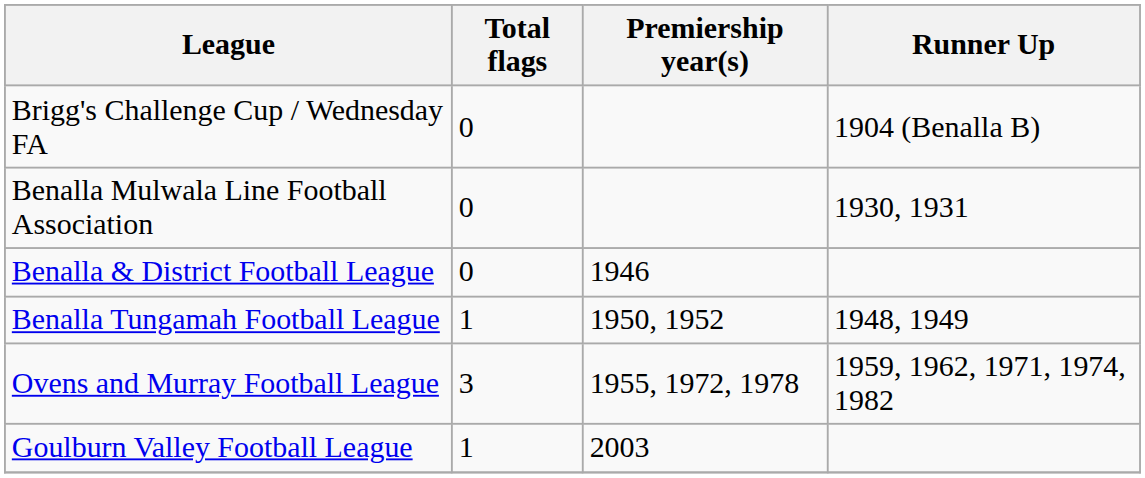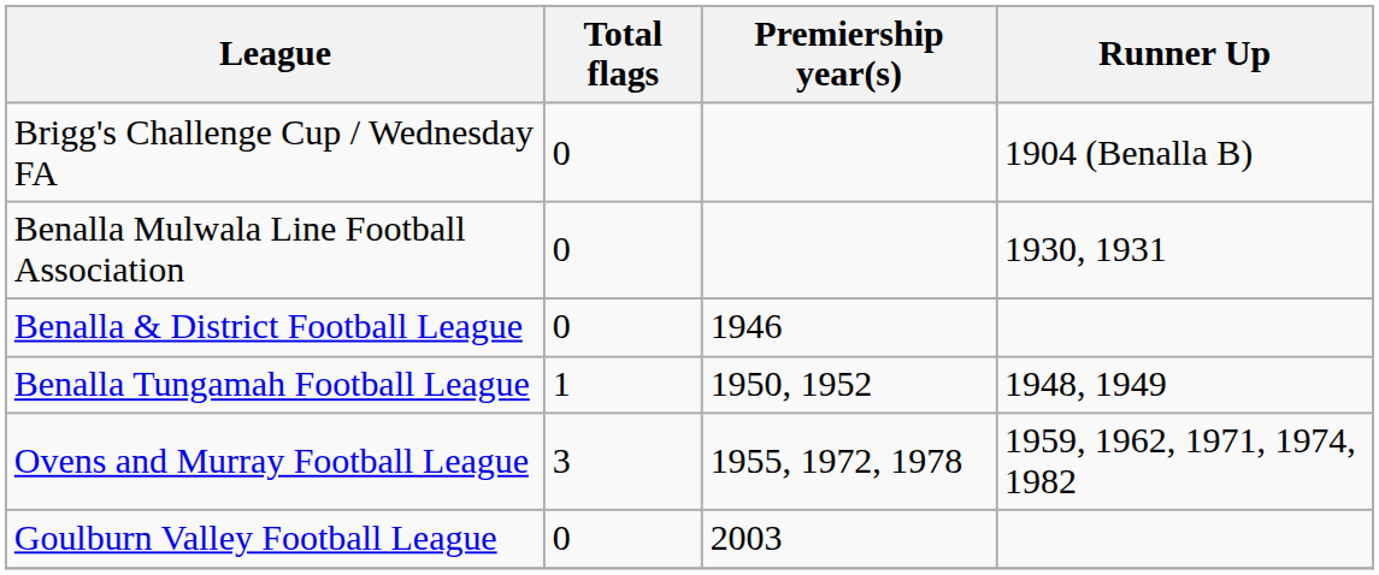Goulburn Valley Football League | Total flags: 1 -> 0
